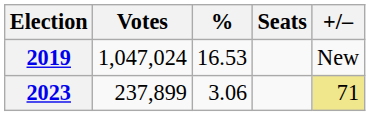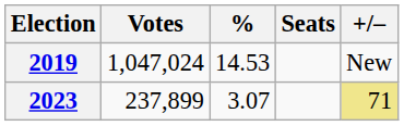2019 | %: 16.53 -> 14.53
2023 | %: 3.06 -> 3.07
